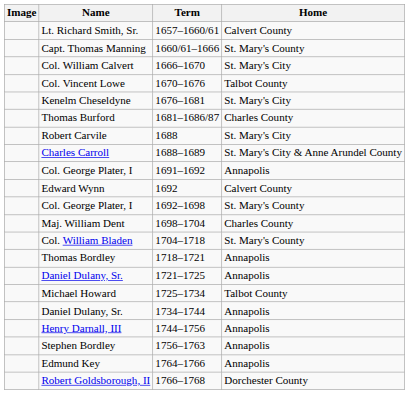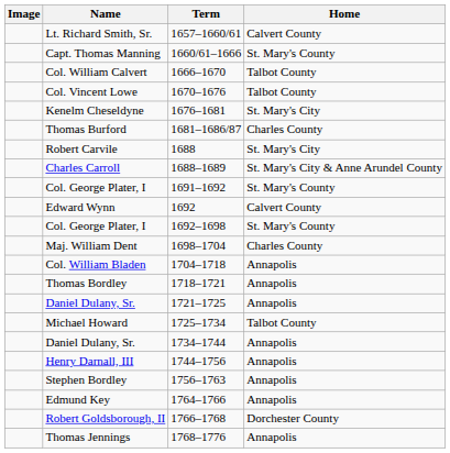Col. William Calvert | Home: St. Mary's City -> Talbot County
Col. George Plater, I / 1691–1692 | Home: Annapolis -> St. Mary's County
Col. William Bladen | Home: St. Mary's County -> Annapolis
+ row: Thomas Jennings | 1768–1776 | Annapolis
